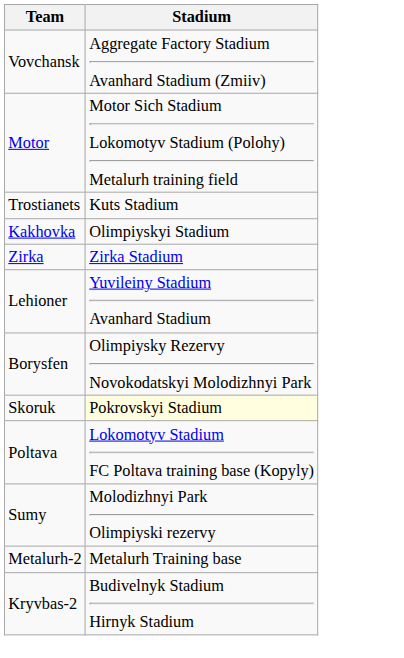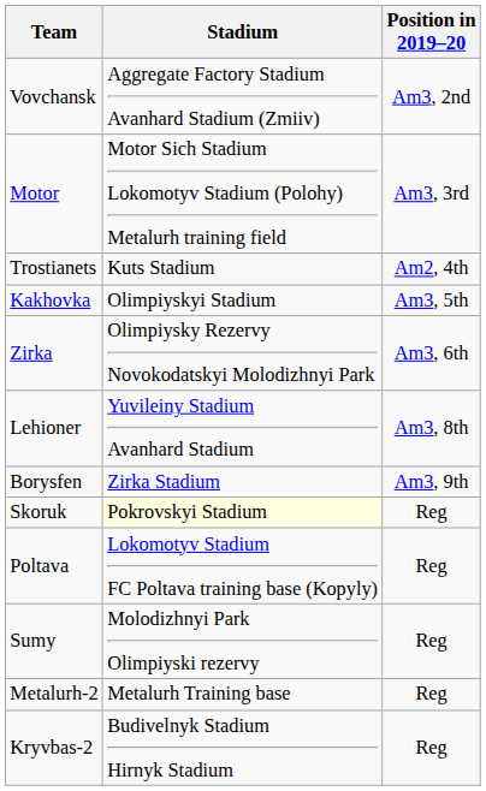+ column: Position in 2019–20 | Am3, 2nd | Am3, 3rd | Am2, 4th | Am3, 5th | Am3, 6th | Am3, 8th | Am3, 9th | Reg | Reg | Reg | Reg | Reg
Zirka | Stadium: Zirka Stadium -> Olimpiysky Rezervy Novokodatskyi Molodizhnyi Park
Borysfen | Stadium: Olimpiysky Rezervy Novokodatskyi Molodizhnyi Park -> Zirka Stadium
